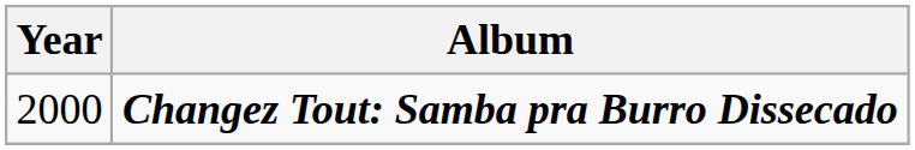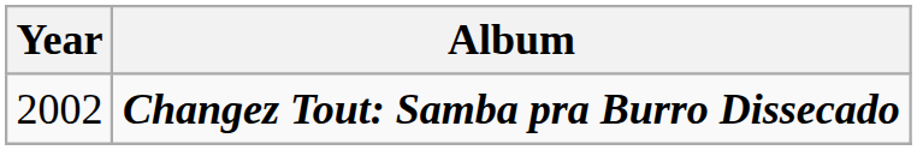Changez Tout: Samba pra Burro Dissecado | Year: 2000 -> 2002
